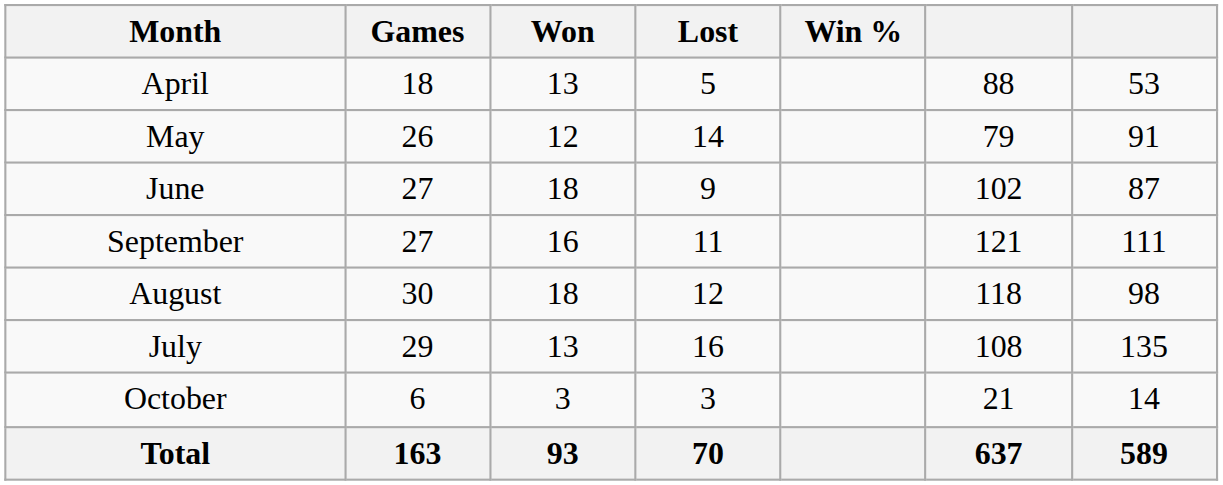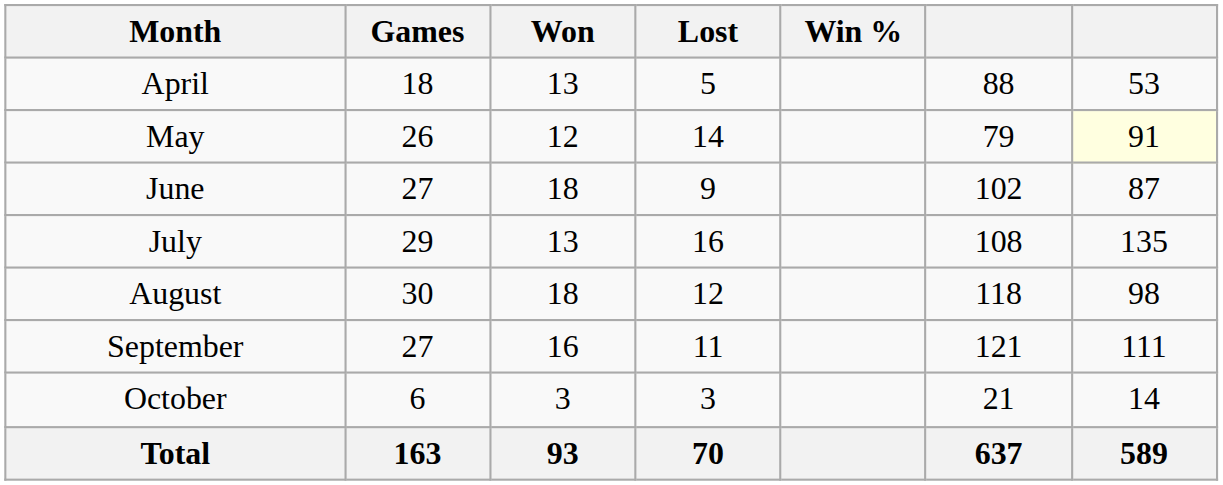May | column 7: no background -> lightyellow background
rows swapped: July <-> September
